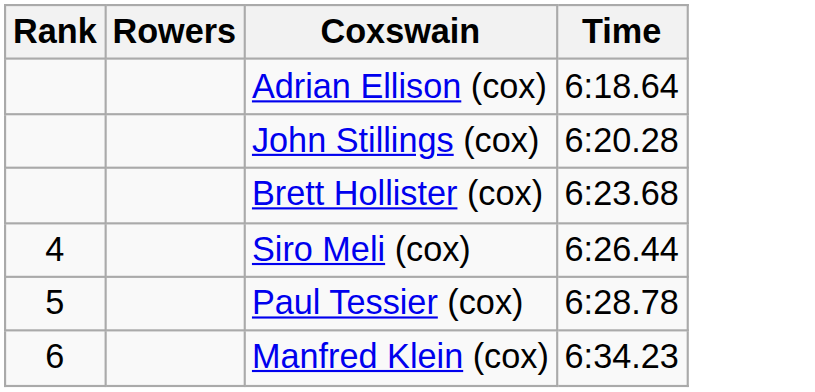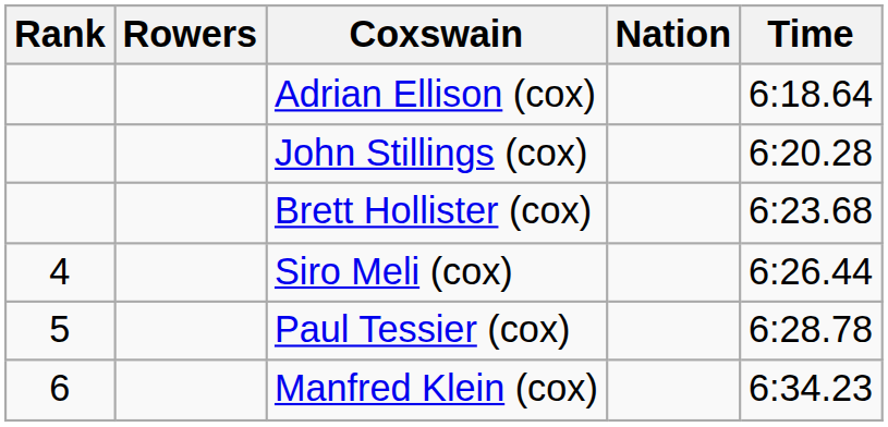+ column: Nation
